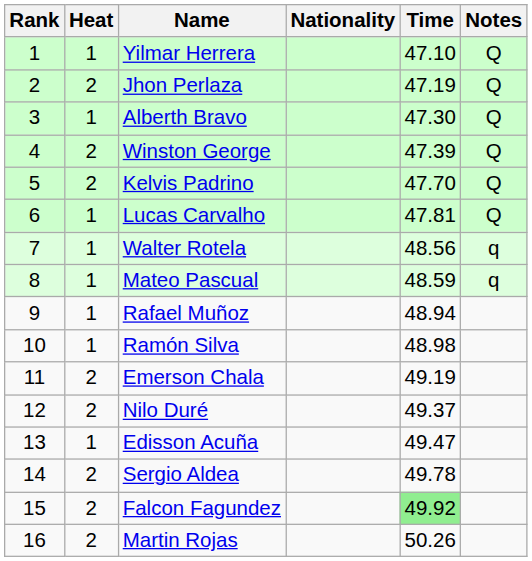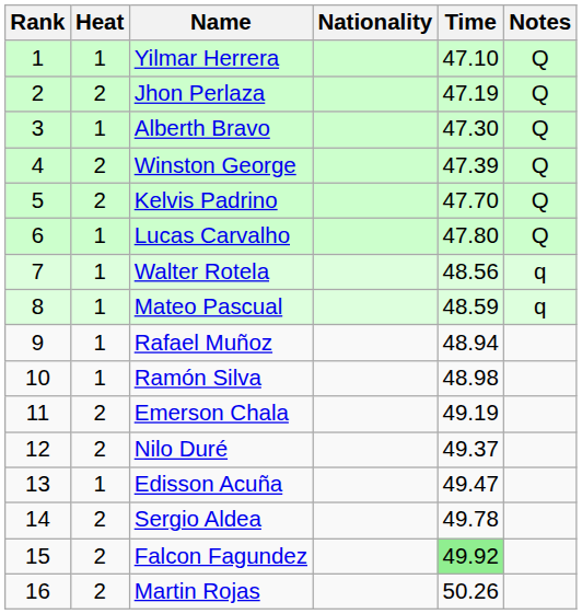Lucas Carvalho | Time: 47.81 -> 47.80
